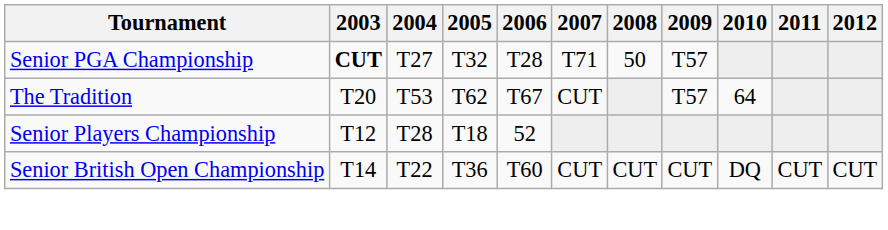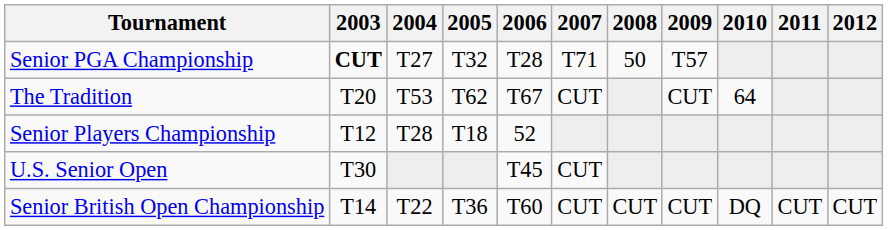The Tradition | 2009: T57 -> CUT
+ row: U.S. Senior Open | T30 | T45 | CUT
